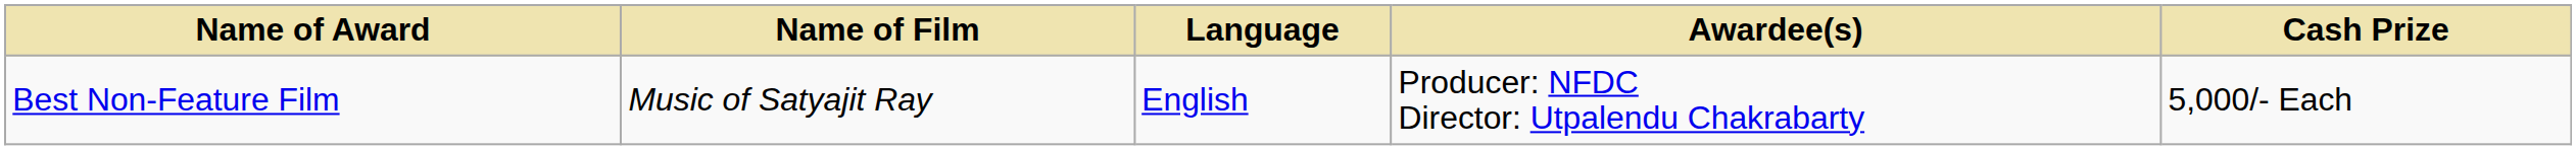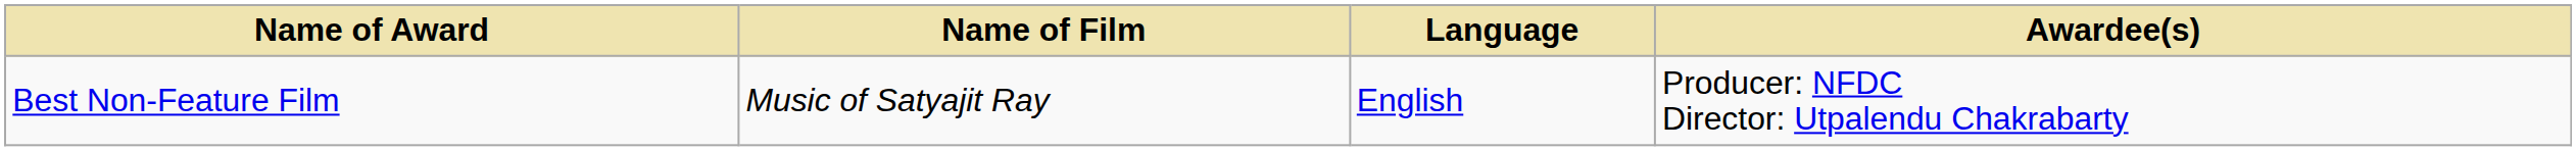- column: Cash Prize | 5,000/- Each
